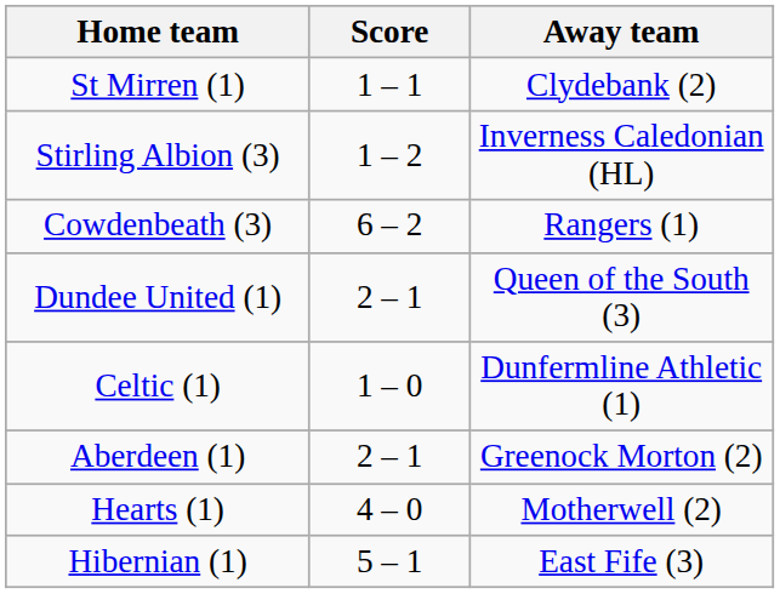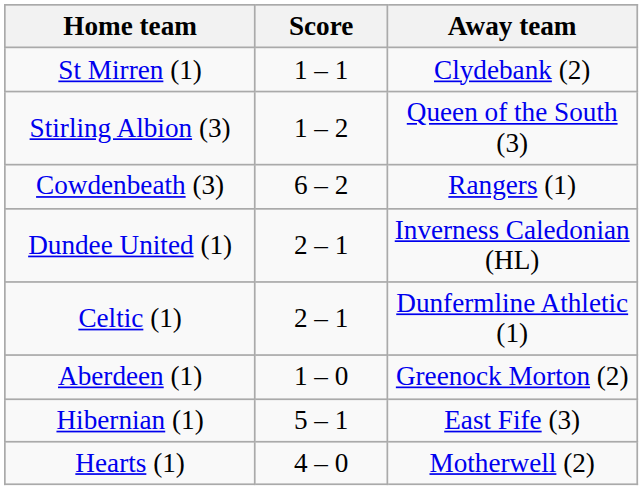Stirling Albion (3) | Away team: Inverness Caledonian (HL) -> Queen of the South (3)
Dundee United (1) | Away team: Queen of the South (3) -> Inverness Caledonian (HL)
Celtic (1) | Score: 1 – 0 -> 2 – 1
Aberdeen (1) | Score: 2 – 1 -> 1 – 0
rows swapped: Hearts (1) <-> Hibernian (1)
